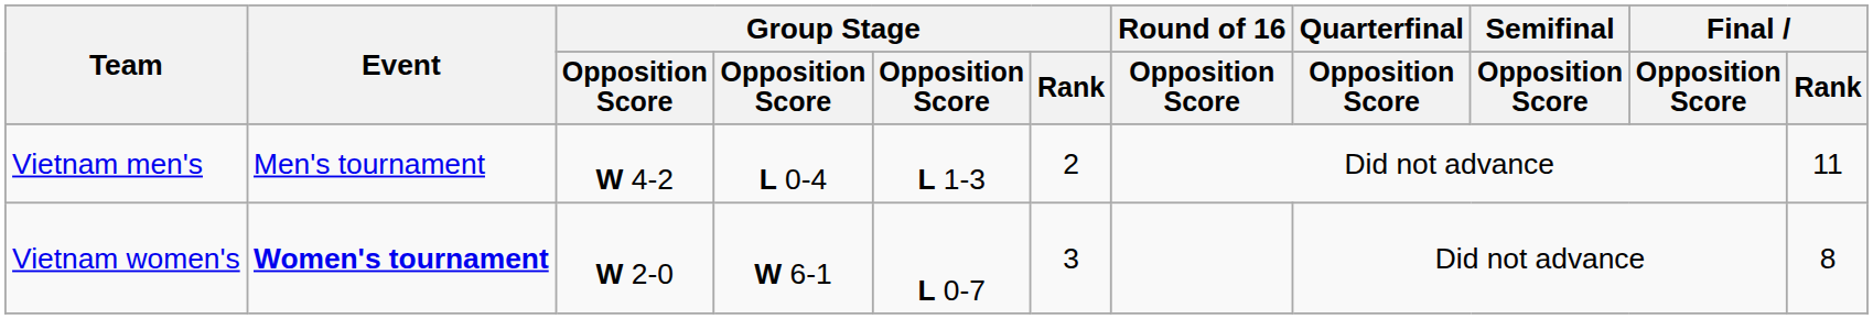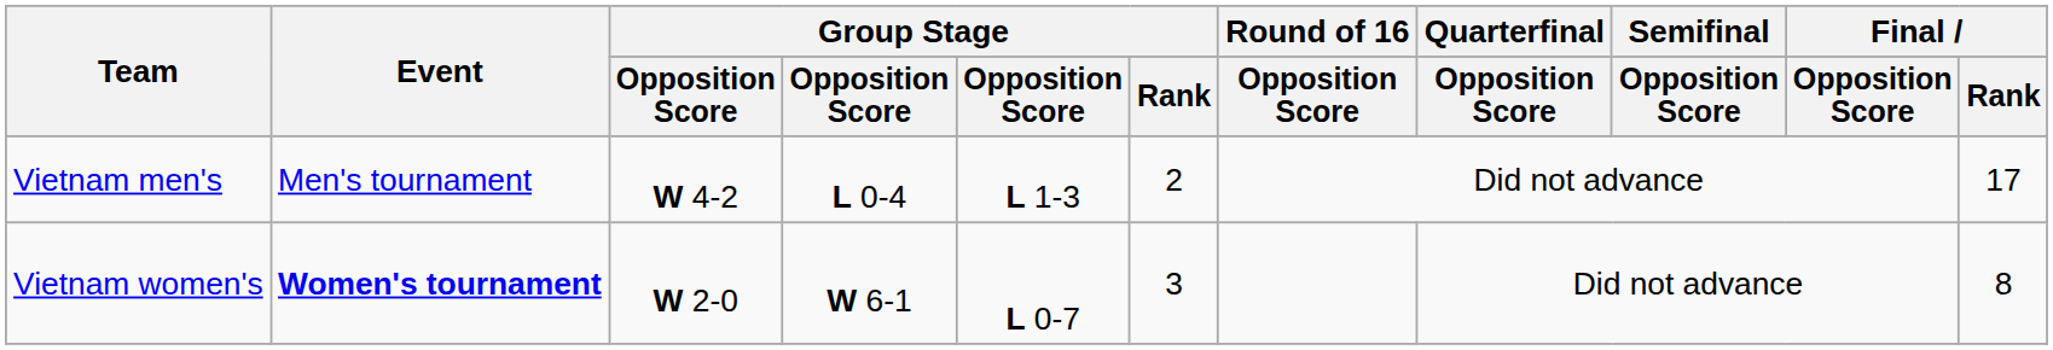Vietnam men's | Final / Rank: 11 -> 17
